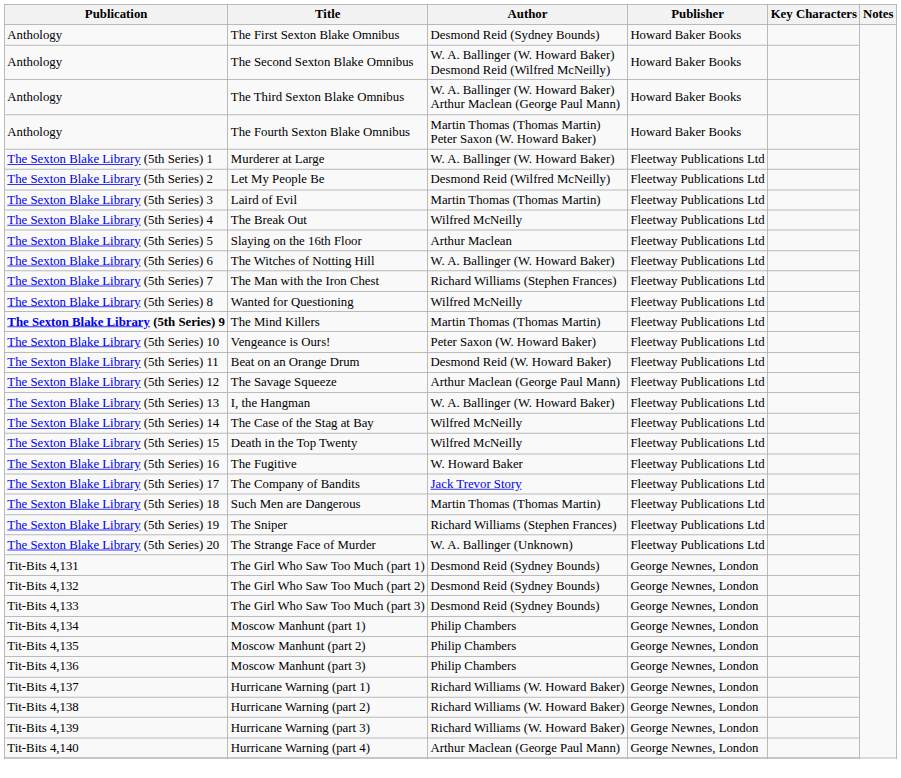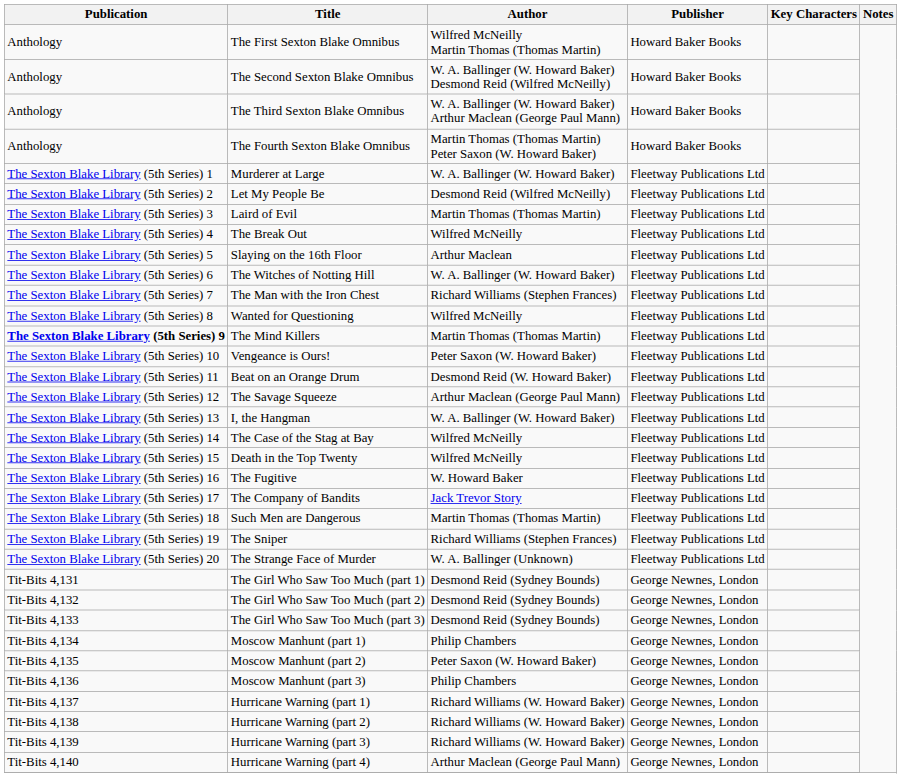The First Sexton Blake Omnibus | Author: Desmond Reid (Sydney Bounds) -> Wilfred McNeilly Martin Thomas (Thomas Martin)
Moscow Manhunt (part 2) | Author: Philip Chambers -> Peter Saxon (W. Howard Baker)
